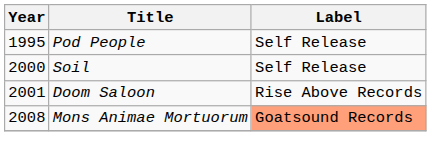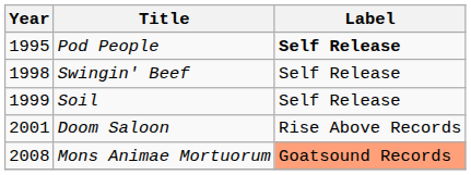Pod People | Label: normal -> bold
+ row: 1998 | Swingin' Beef | Self Release
Soil | Year: 2000 -> 1999
